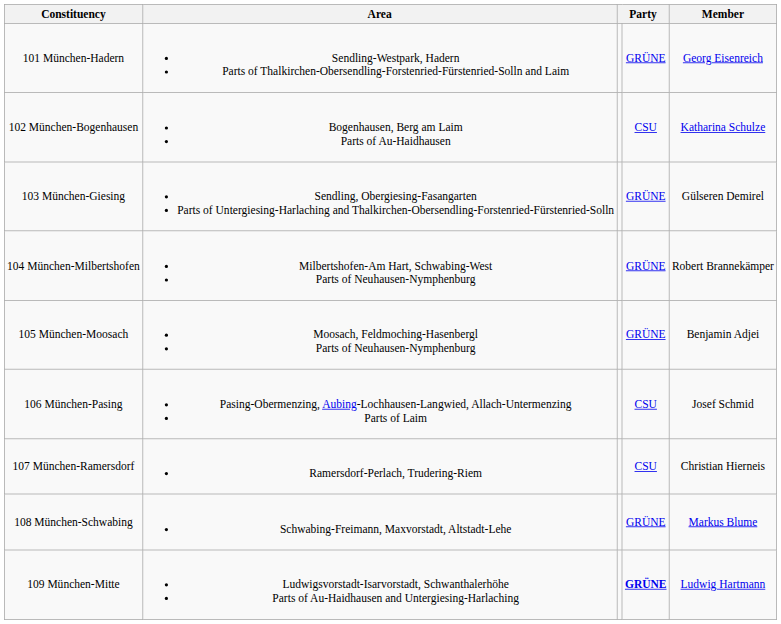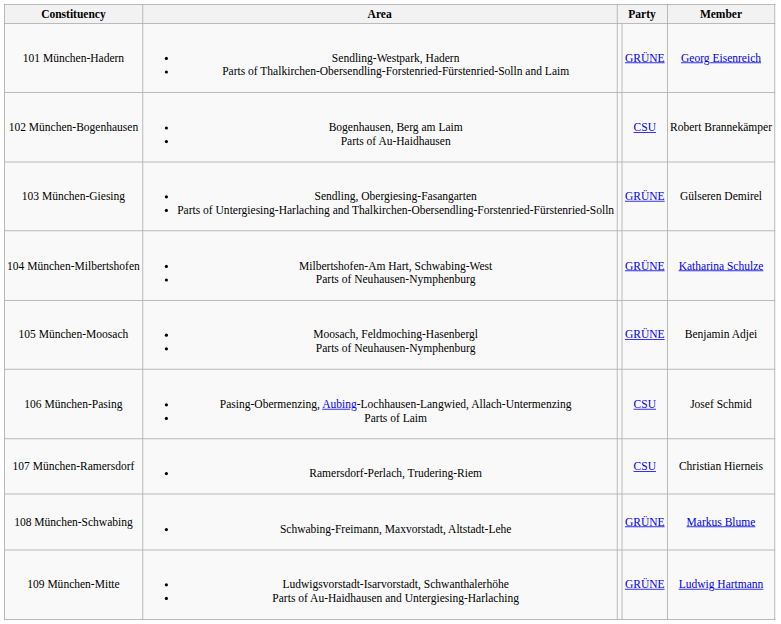102 München-Bogenhausen | Member: Katharina Schulze -> Robert Brannekämper
104 München-Milbertshofen | Member: Robert Brannekämper -> Katharina Schulze
109 München-Mitte | column 4: bold -> normal
